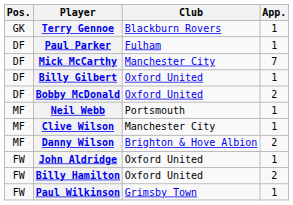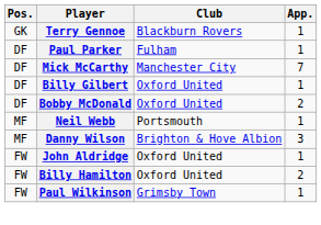- row: MF | Clive Wilson | Manchester City | 1
Danny Wilson | App.: 2 -> 3
